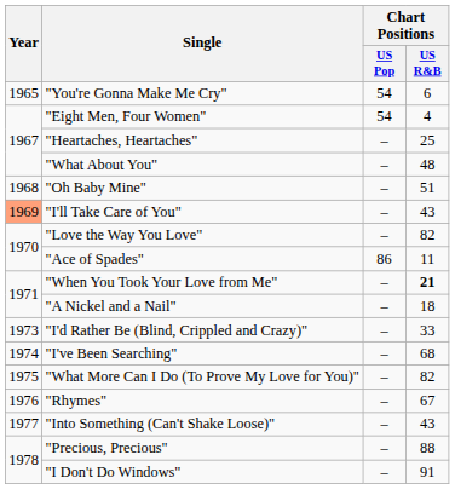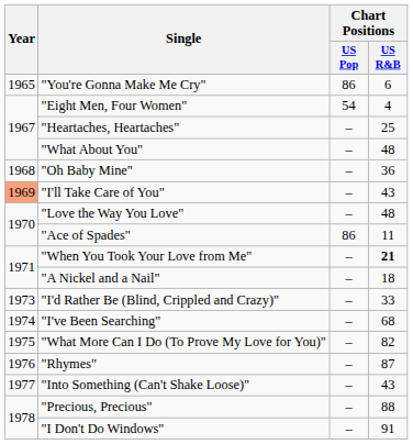"You're Gonna Make Me Cry" | Chart Positions / US Pop: 54 -> 86
"Oh Baby Mine" | Chart Positions / US R&B: 51 -> 36
"Love the Way You Love" | Chart Positions / US R&B: 82 -> 48
"Rhymes" | Chart Positions / US R&B: 67 -> 87
